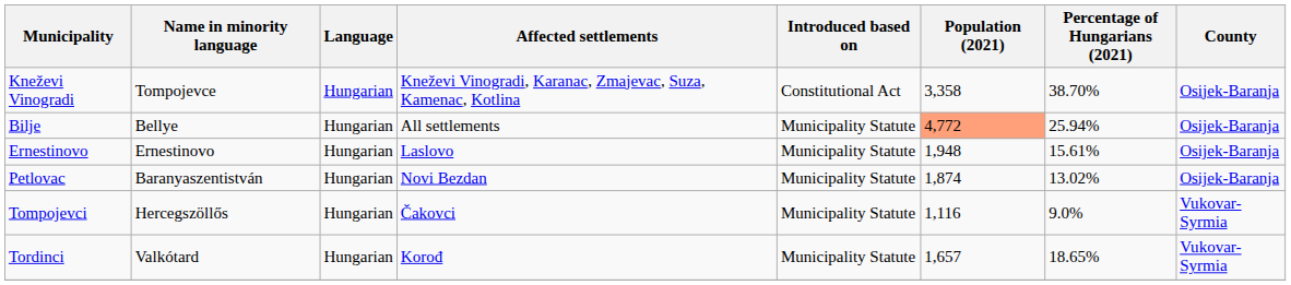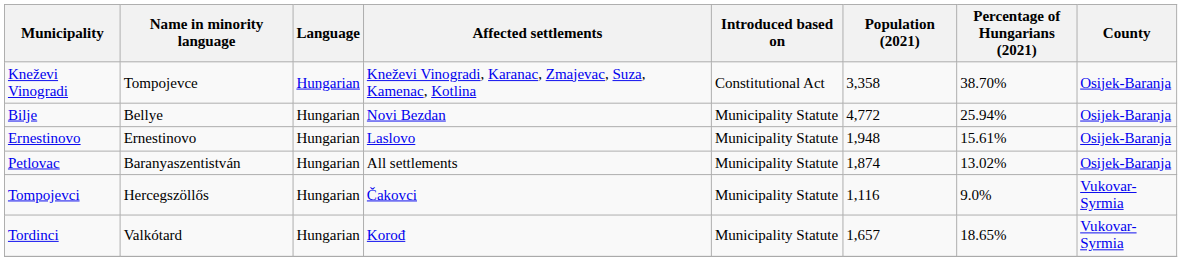Bilje | Affected settlements: All settlements -> Novi Bezdan
Bilje | Population (2021): lightsalmon background -> no background
Petlovac | Affected settlements: Novi Bezdan -> All settlements
